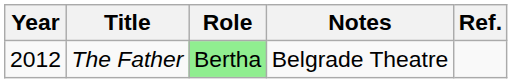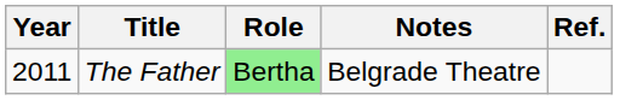The Father | Year: 2012 -> 2011
